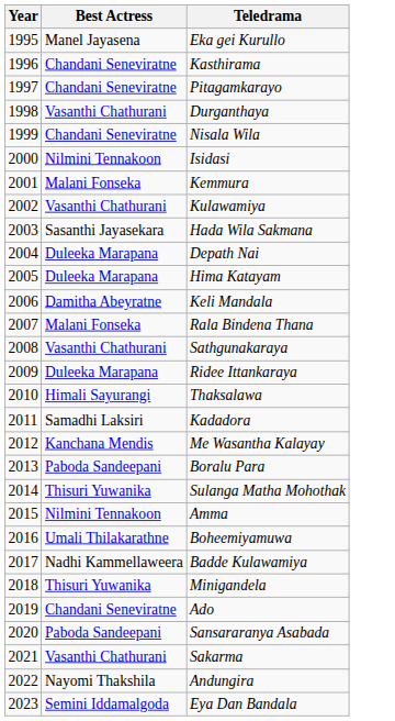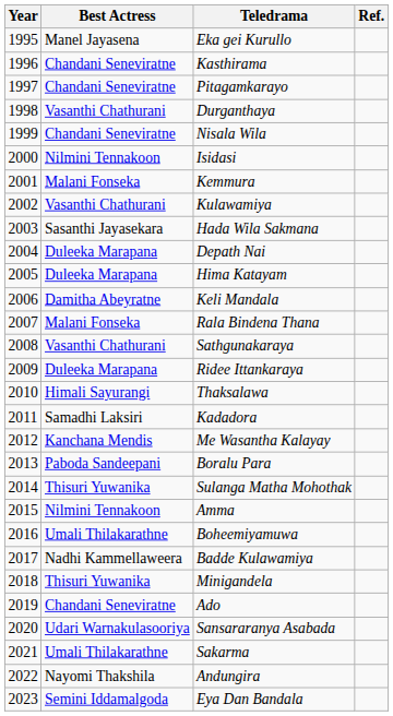+ column: Ref.
Sansararanya Asabada | Best Actress: Paboda Sandeepani -> Udari Warnakulasooriya
Sakarma | Best Actress: Vasanthi Chathurani -> Umali Thilakarathne
